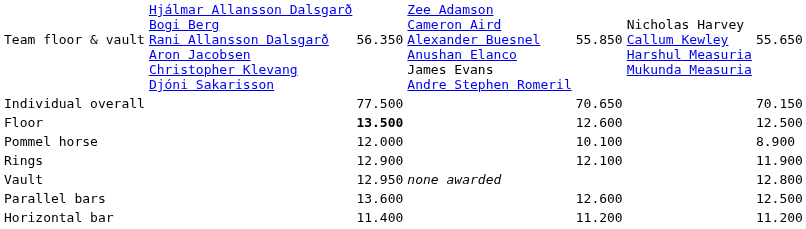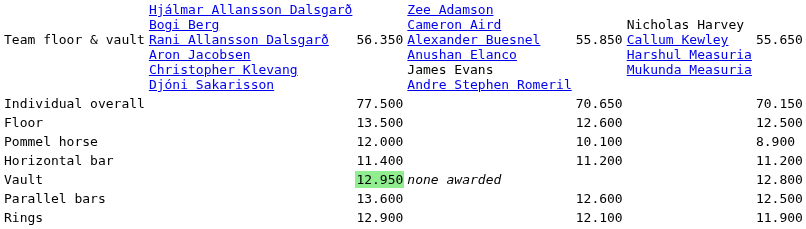Floor | column 3: bold -> normal
rows swapped: Rings <-> Horizontal bar
Vault | column 3: no background -> lightgreen background
